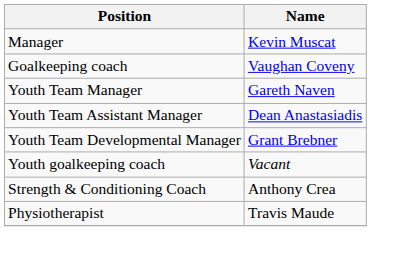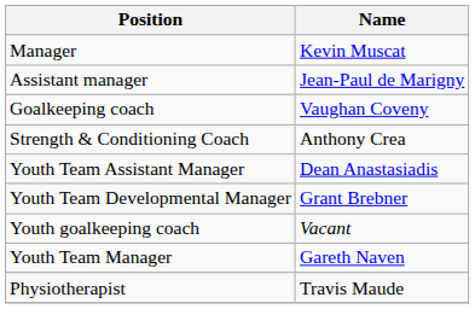+ row: Assistant manager | Jean-Paul de Marigny
rows swapped: Youth Team Manager <-> Strength & Conditioning Coach
